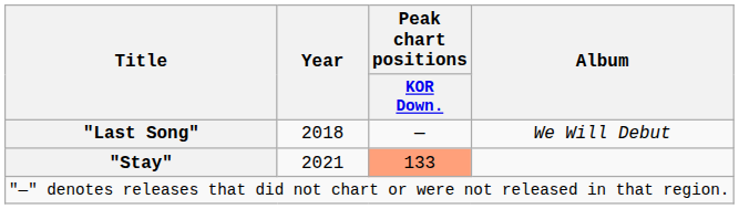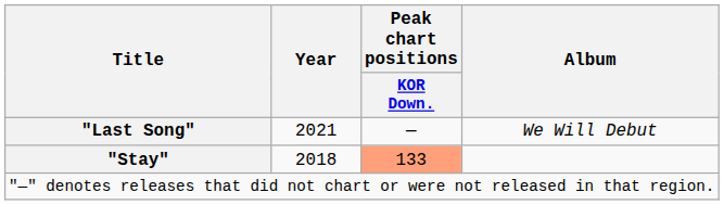"Last Song" | Year: 2018 -> 2021
"Stay" | Year: 2021 -> 2018
